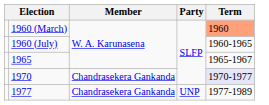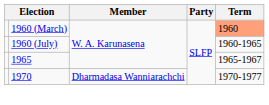1970 | Member: Chandrasekera Gankanda -> Dharmadasa Wanniarachchi
1970 | Term: lavender background -> no background
- row: 1977 | Chandrasekera Gankanda | UNP | 1977-1989
